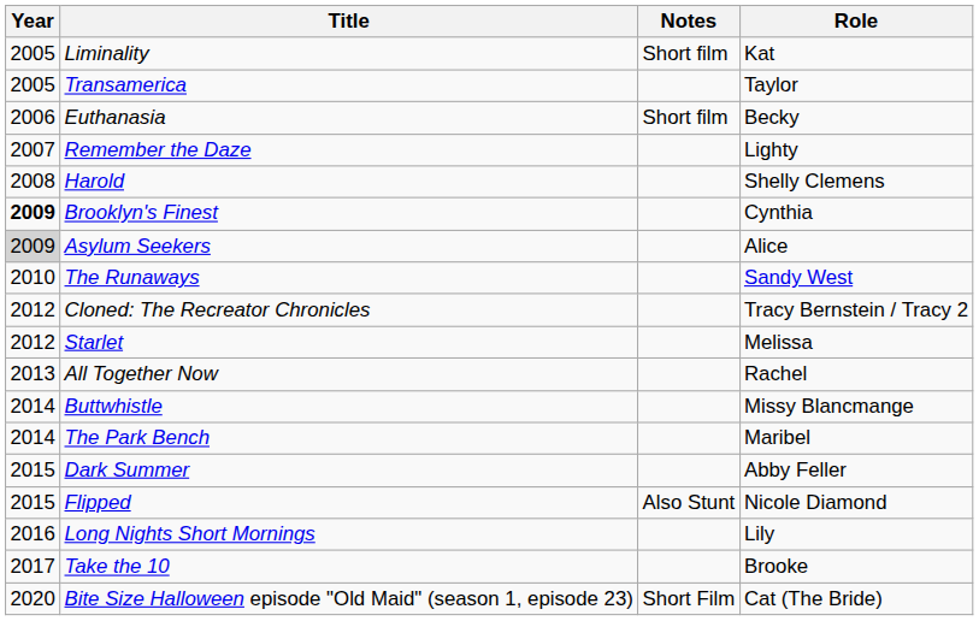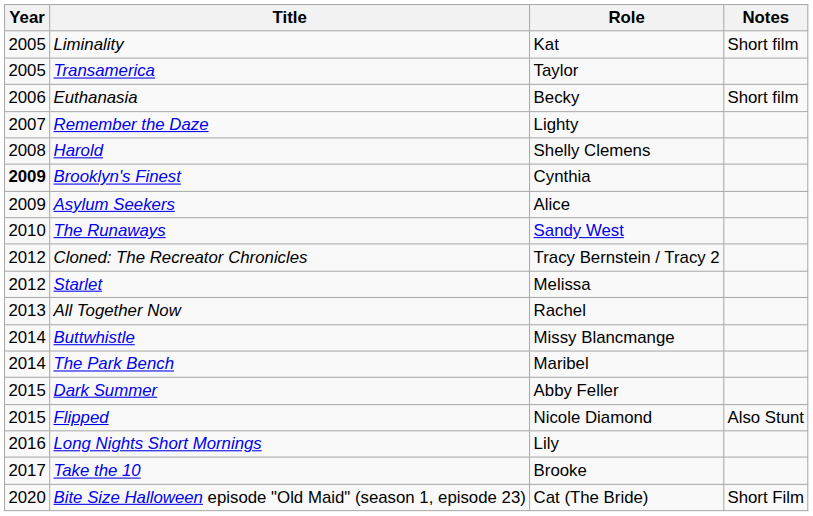columns swapped: Role <-> Notes
Asylum Seekers | Year: lightgrey background -> no background
